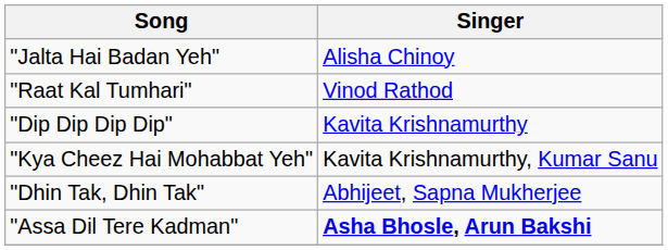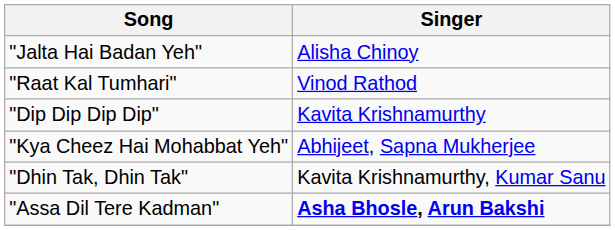"Kya Cheez Hai Mohabbat Yeh" | Singer: Kavita Krishnamurthy, Kumar Sanu -> Abhijeet, Sapna Mukherjee
"Dhin Tak, Dhin Tak" | Singer: Abhijeet, Sapna Mukherjee -> Kavita Krishnamurthy, Kumar Sanu
